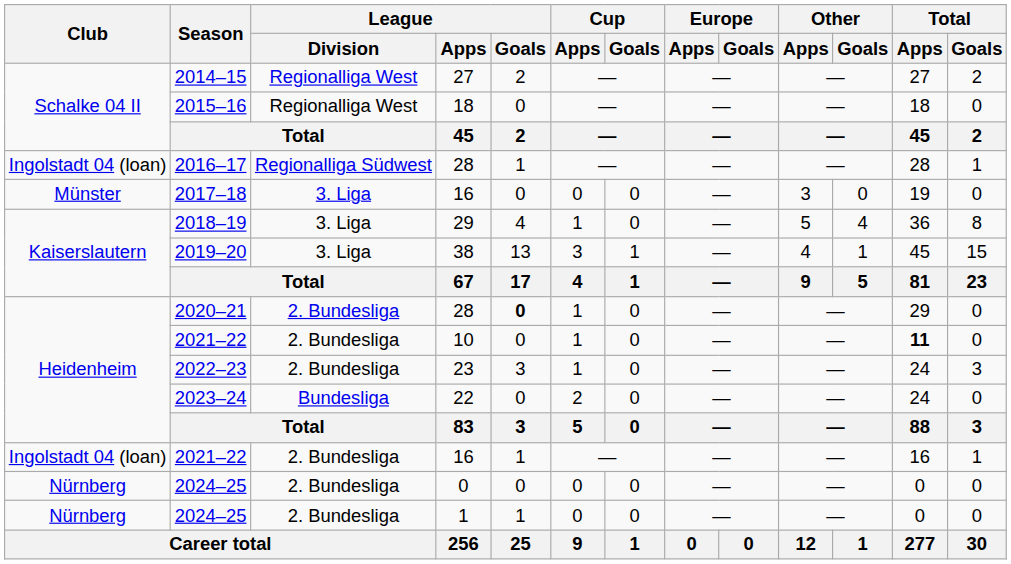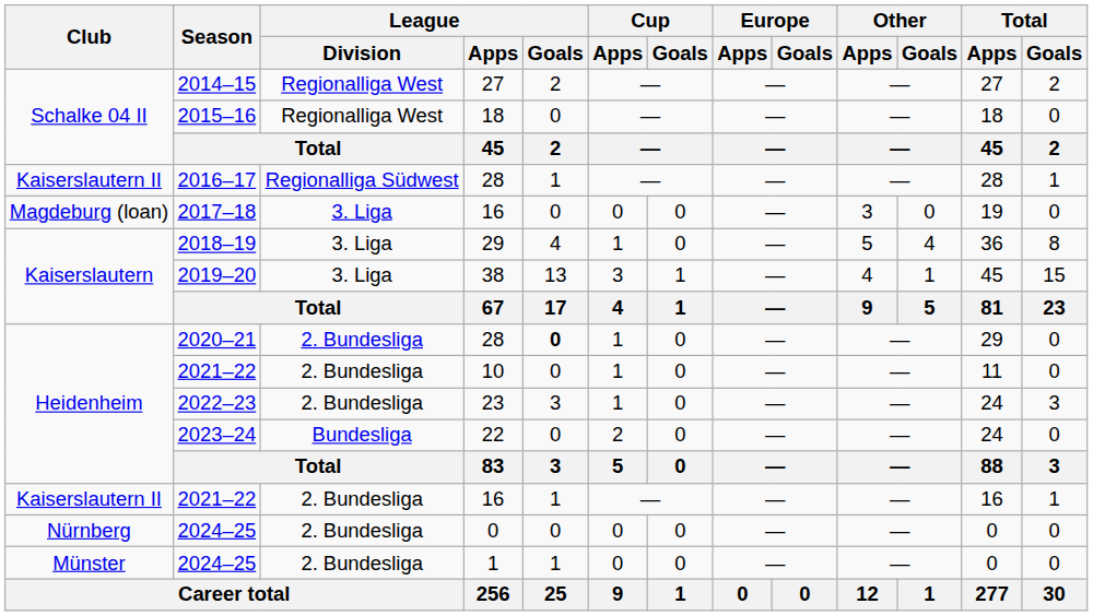2016–17 | Club: Ingolstadt 04 (loan) -> Kaiserslautern II
2017–18 | Club: Münster -> Magdeburg (loan)
2021–22 / 10 | Total / Apps: bold -> normal
2021–22 / 16 | Club: Ingolstadt 04 (loan) -> Kaiserslautern II
2024–25 / 1 | Club: Nürnberg -> Münster
